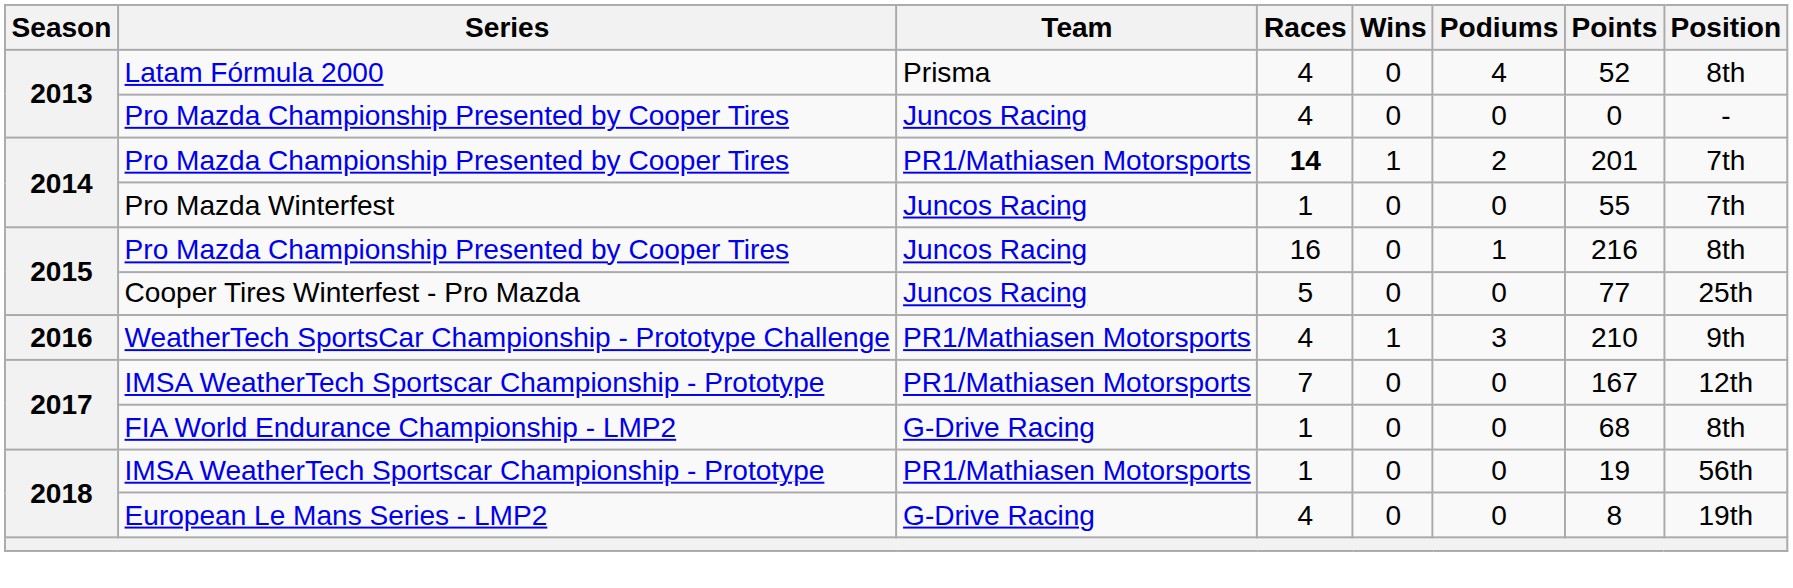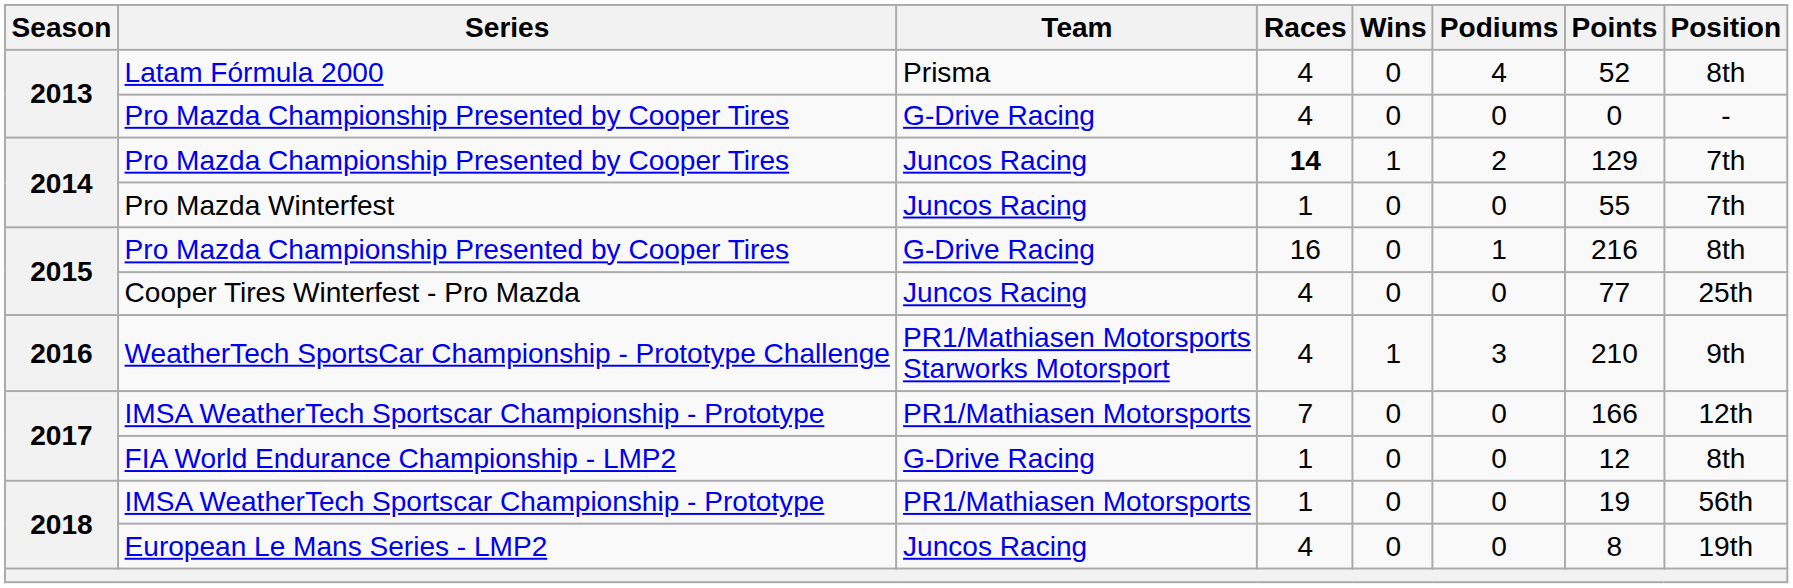2013 / Pro Mazda Championship Presented by Cooper Tires | Team: Juncos Racing -> G-Drive Racing
2014 / Pro Mazda Championship Presented by Cooper Tires | Team: PR1/Mathiasen Motorsports -> Juncos Racing
2014 / Pro Mazda Championship Presented by Cooper Tires | Points: 201 -> 129
2015 / Pro Mazda Championship Presented by Cooper Tires | Team: Juncos Racing -> G-Drive Racing
Cooper Tires Winterfest - Pro Mazda | Races: 5 -> 4
WeatherTech SportsCar Championship - Prototype Challenge | Team: PR1/Mathiasen Motorsports -> PR1/Mathiasen Motorsports Starworks Motorsport
2017 / IMSA WeatherTech Sportscar Championship - Prototype | Points: 167 -> 166
FIA World Endurance Championship - LMP2 | Points: 68 -> 12
European Le Mans Series - LMP2 | Team: G-Drive Racing -> Juncos Racing
